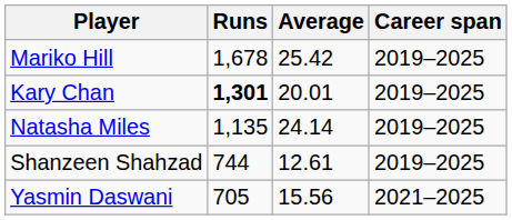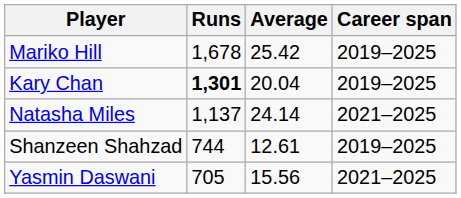Kary Chan | Average: 20.01 -> 20.04
Natasha Miles | Runs: 1,135 -> 1,137
Natasha Miles | Career span: 2019–2025 -> 2021–2025
